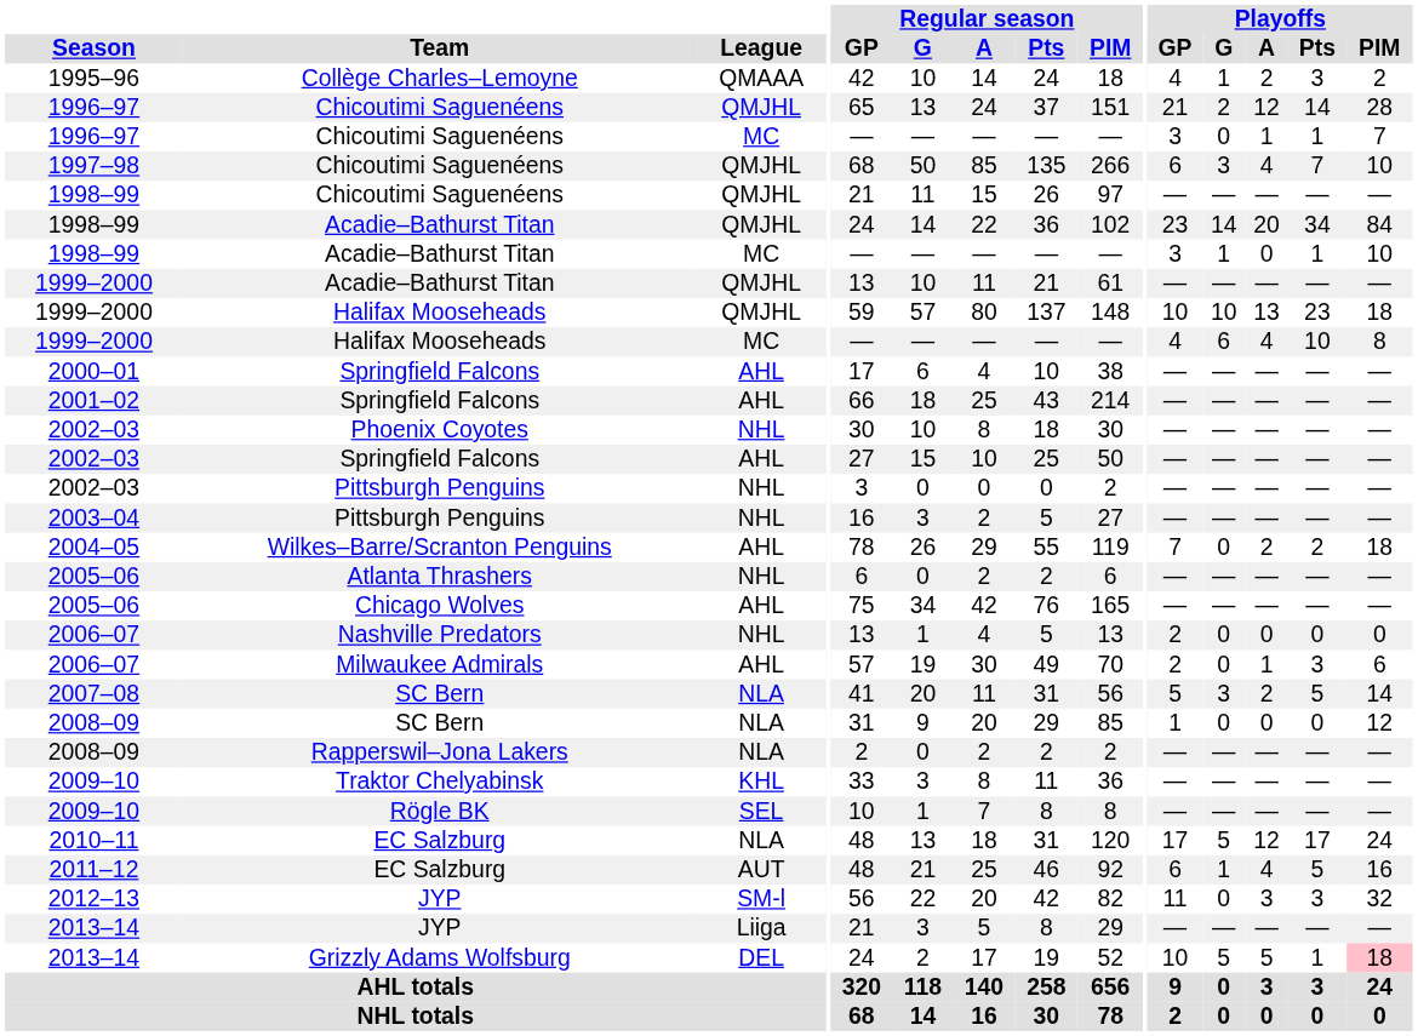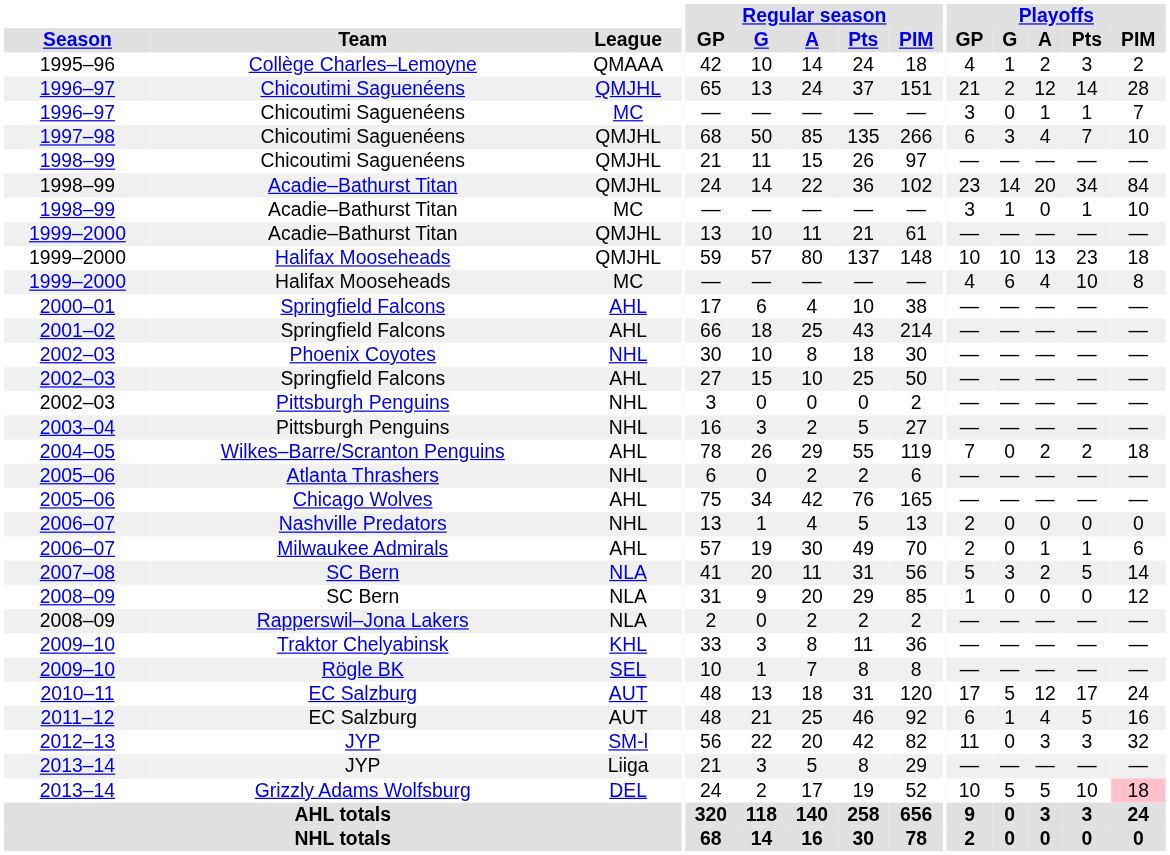2006–07 / Milwaukee Admirals | Playoffs / Pts: 3 -> 1
2010–11 | League: NLA -> AUT
2013–14 / Grizzly Adams Wolfsburg | Playoffs / Pts: 1 -> 10
